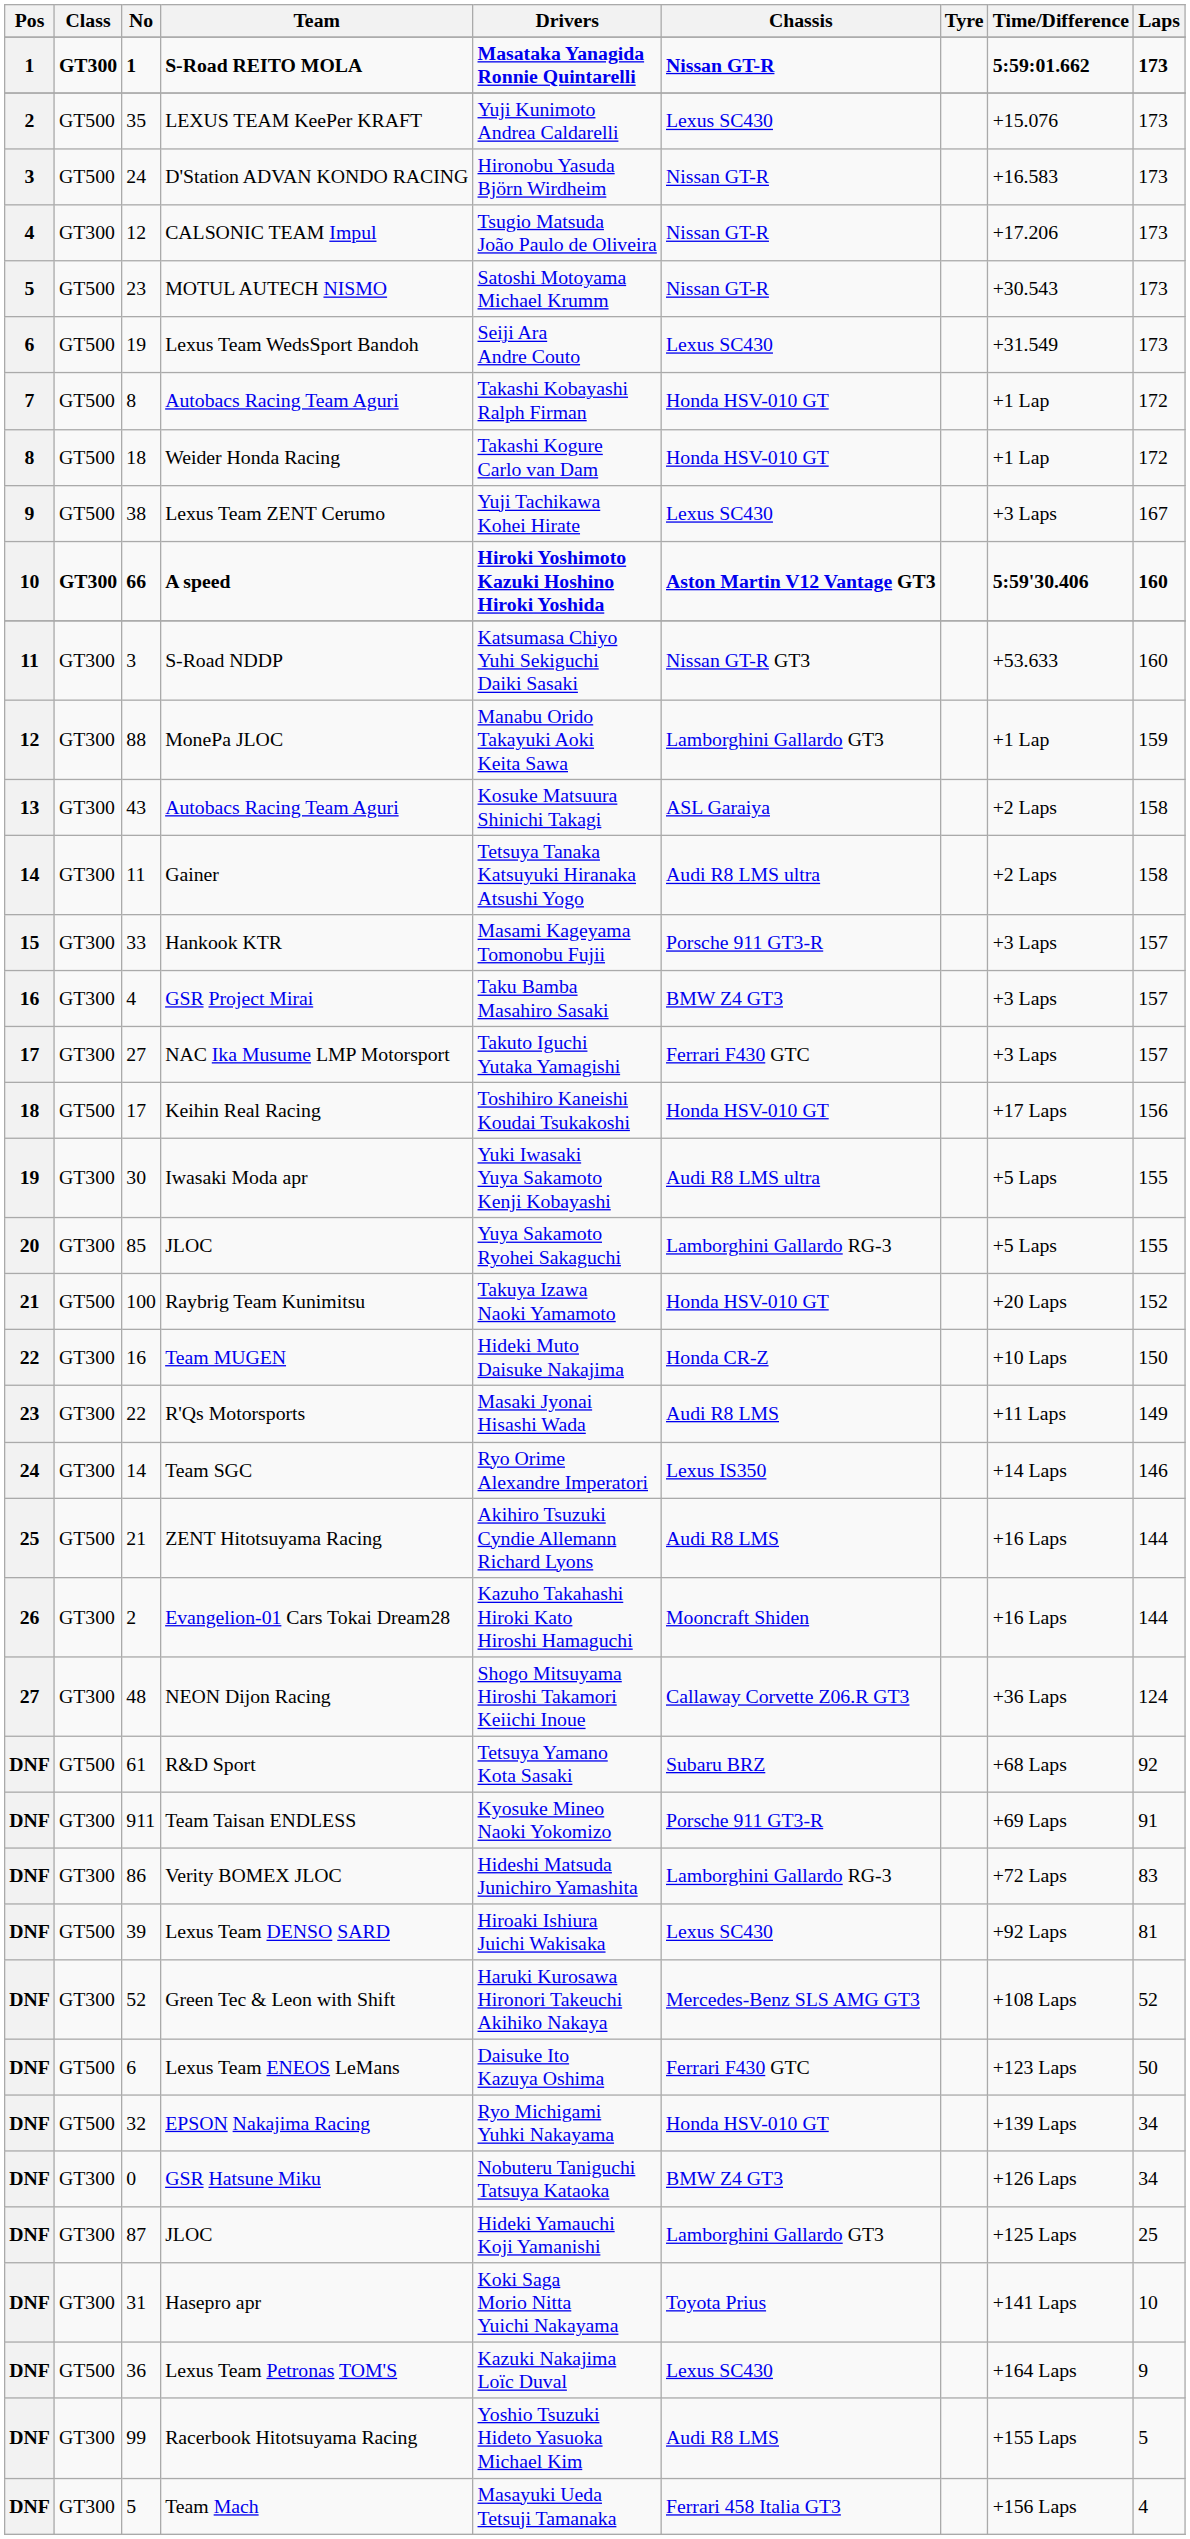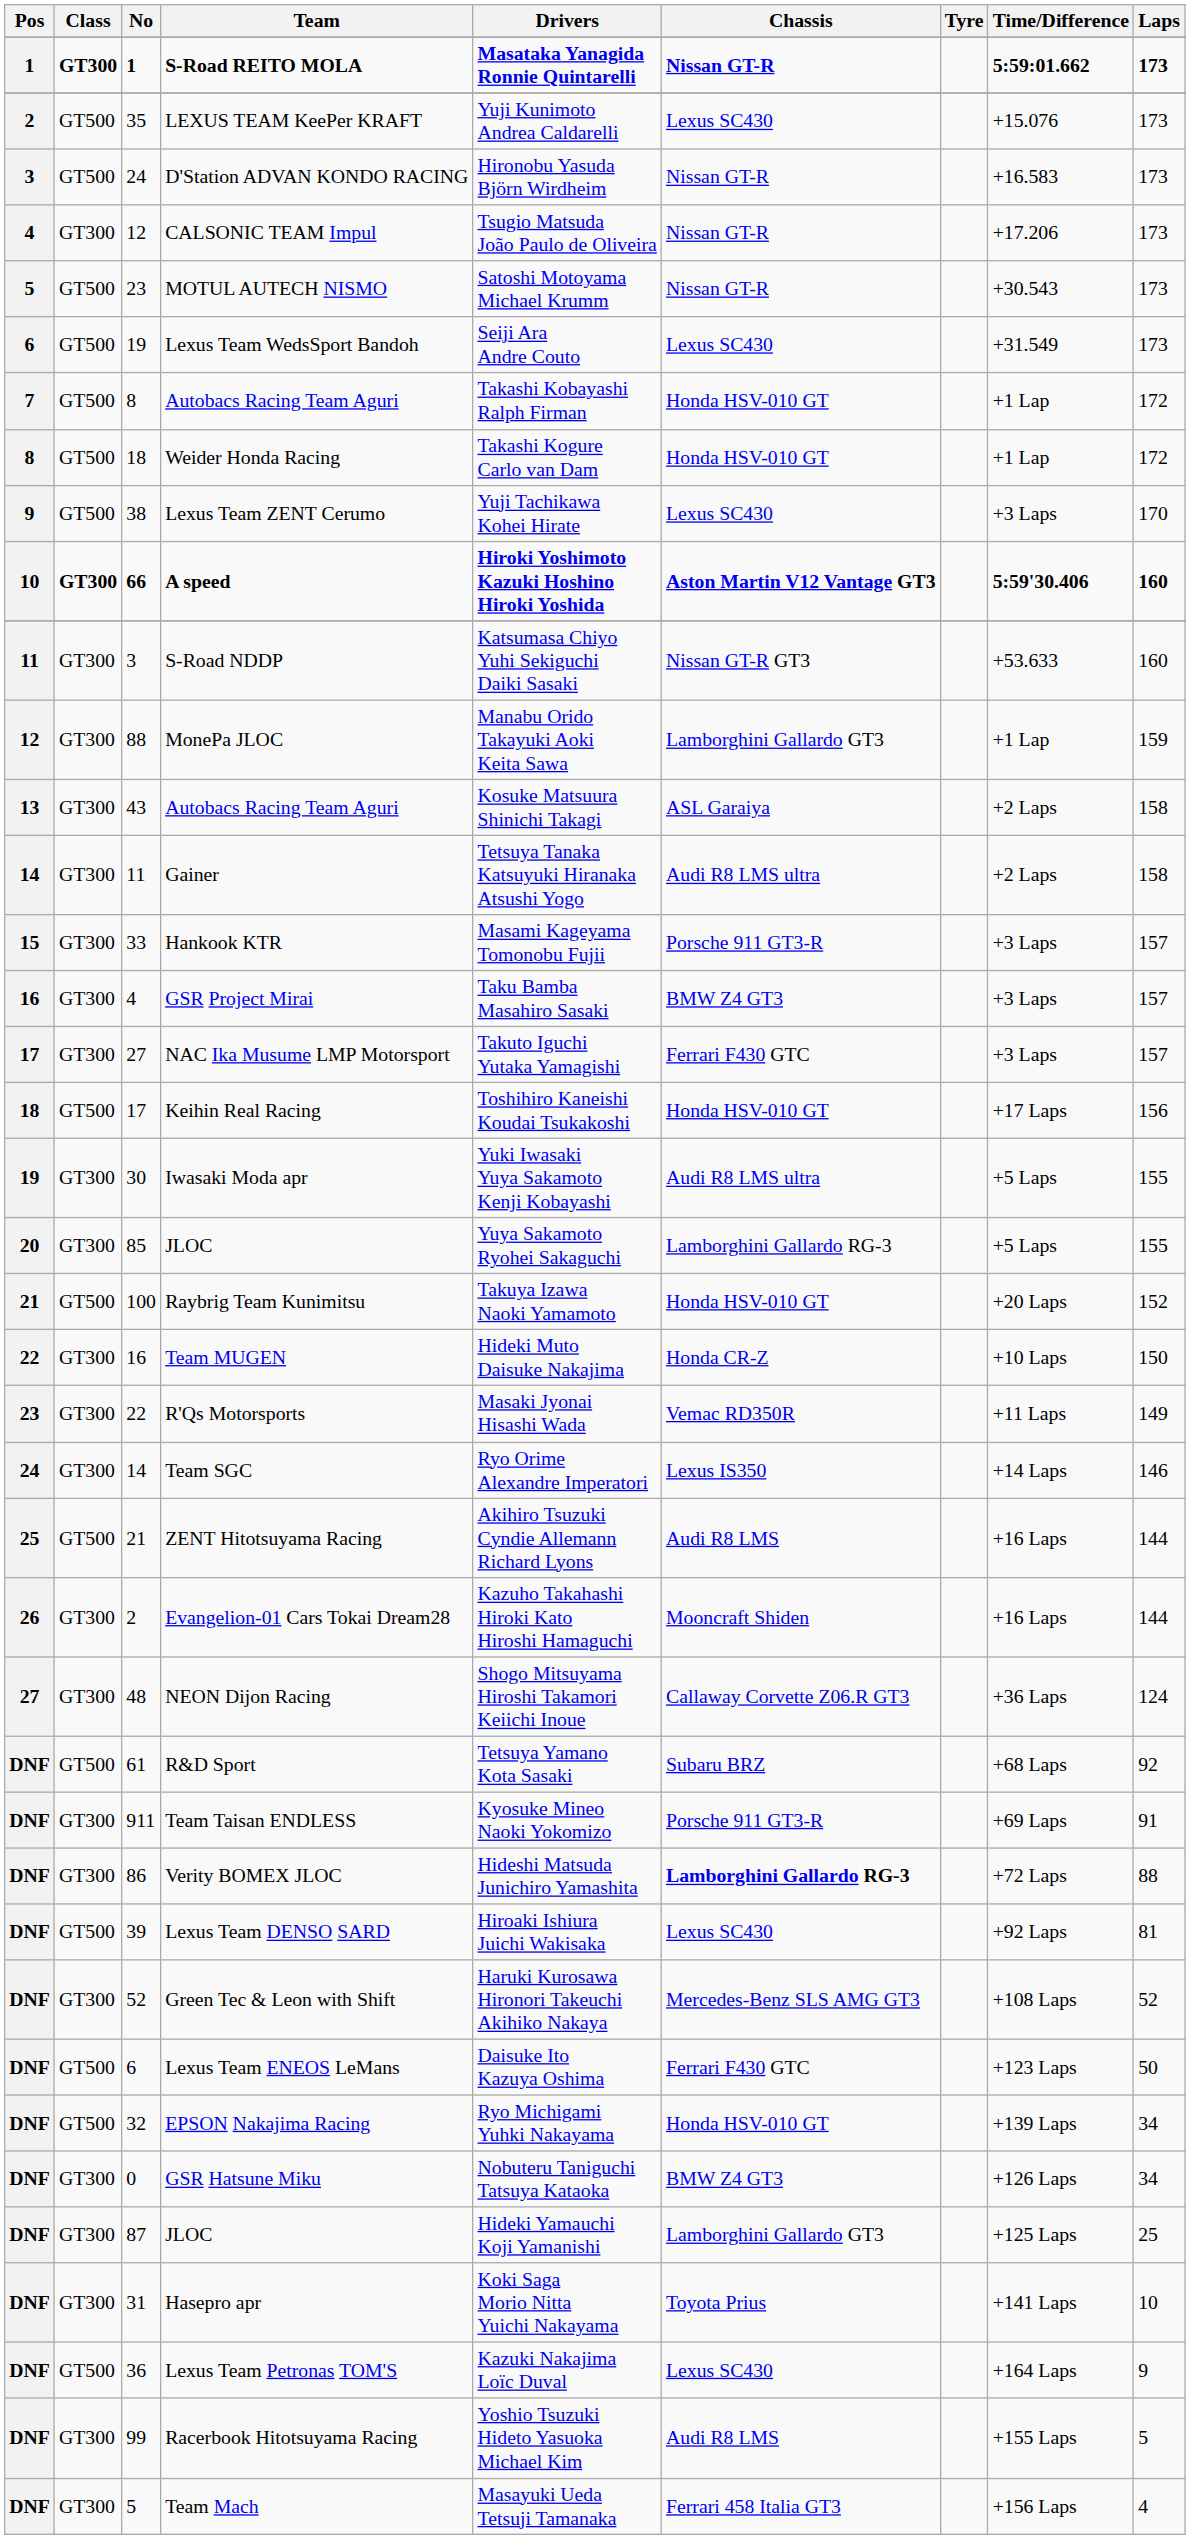Lexus Team ZENT Cerumo | Laps: 167 -> 170
R'Qs Motorsports | Chassis: Audi R8 LMS -> Vemac RD350R
Verity BOMEX JLOC | Chassis: normal -> bold
Verity BOMEX JLOC | Laps: 83 -> 88
